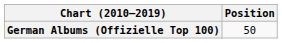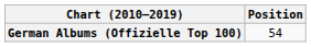German Albums (Offizielle Top 100) | Position: 50 -> 54
